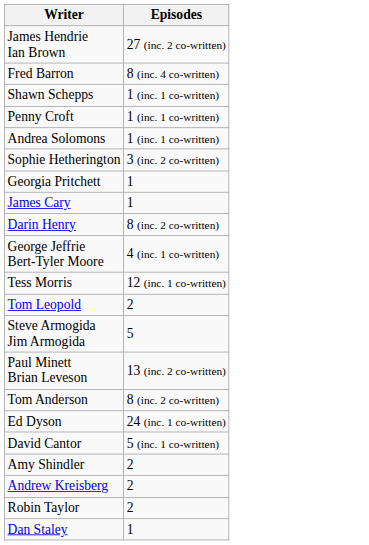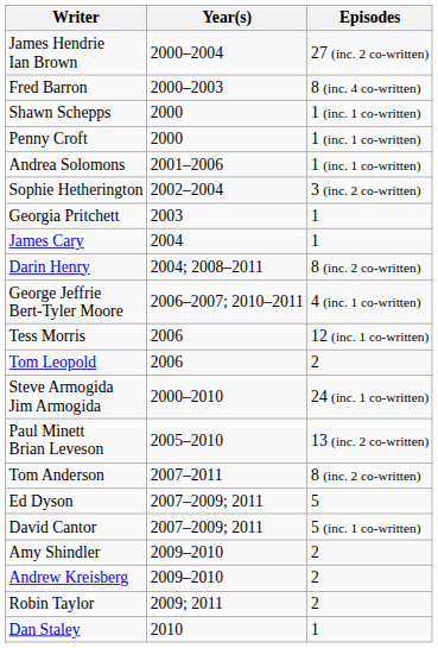+ column: Year(s) | 2000–2004 | 2000–2003 | 2000 | 2000 | 2001–2006 | 2002–2004 | 2003 | 2004 | 2004; 2008–2011 | 2006–2007; 2010–2011 | 2006 | 2006 | 2000–2010 | 2005–2010 | 2007–2011 | 2007–2009; 2011 | 2007–2009; 2011 | 2009–2010 | 2009–2010 | 2009; 2011 | 2010
Steve Armogida Jim Armogida | Episodes: 5 -> 24 (inc. 1 co-written)
Ed Dyson | Episodes: 24 (inc. 1 co-written) -> 5
